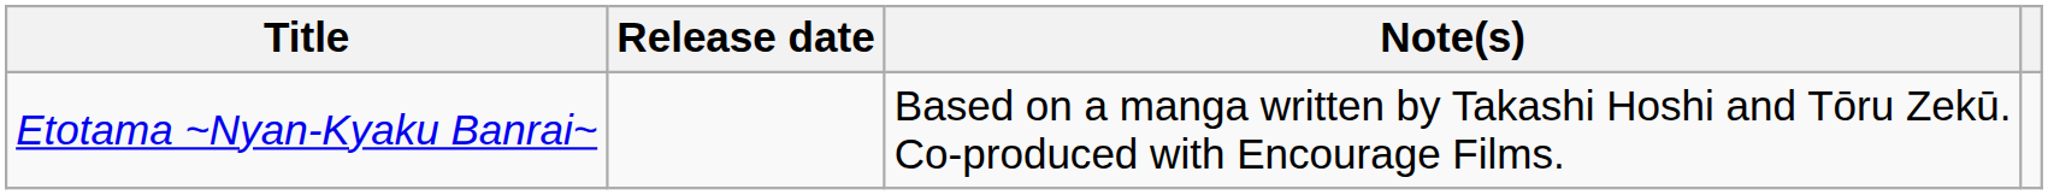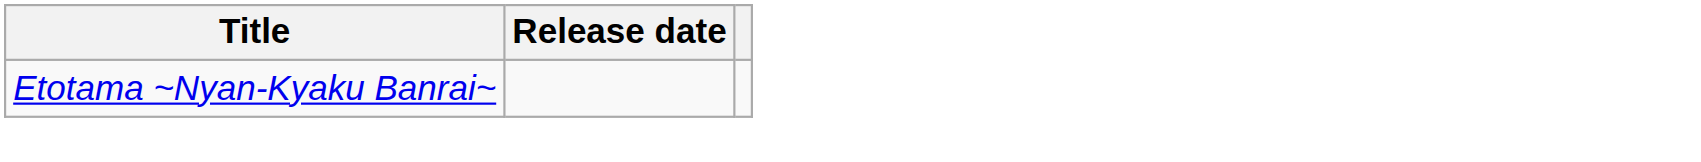- column: Note(s) | Based on a manga written by Takashi Hoshi and Tōru Zekū. Co-produced with Encourage Films.
